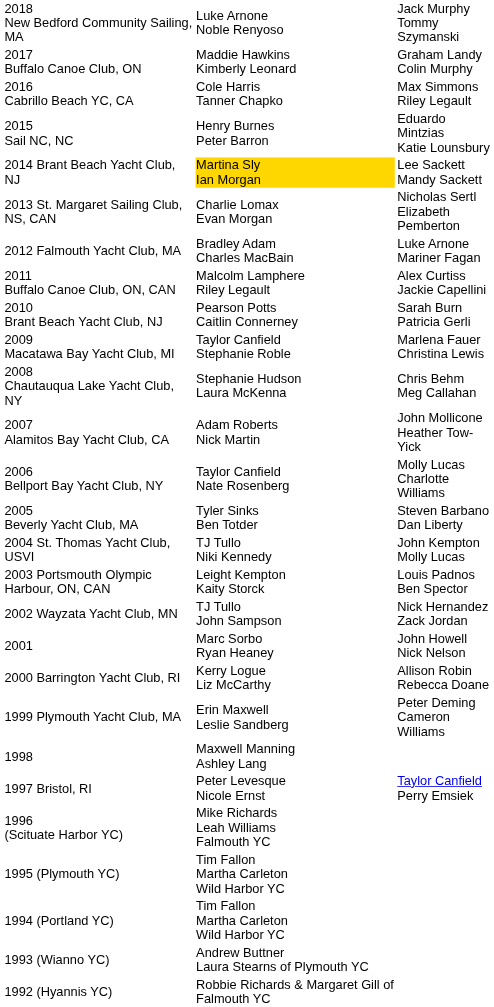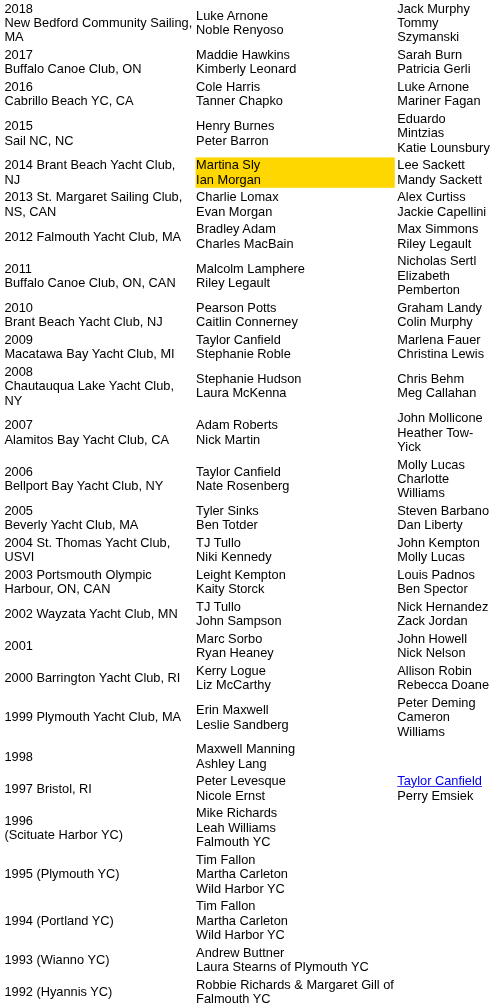2017 Buffalo Canoe Club, ON | column 3: Graham Landy Colin Murphy -> Sarah Burn Patricia Gerli
2016 Cabrillo Beach YC, CA | column 3: Max Simmons Riley Legault -> Luke Arnone Mariner Fagan
2013 St. Margaret Sailing Club, NS, CAN | column 3: Nicholas Sertl Elizabeth Pemberton -> Alex Curtiss Jackie Capellini
2012 Falmouth Yacht Club, MA | column 3: Luke Arnone Mariner Fagan -> Max Simmons Riley Legault
2011 Buffalo Canoe Club, ON, CAN | column 3: Alex Curtiss Jackie Capellini -> Nicholas Sertl Elizabeth Pemberton
2010 Brant Beach Yacht Club, NJ | column 3: Sarah Burn Patricia Gerli -> Graham Landy Colin Murphy
